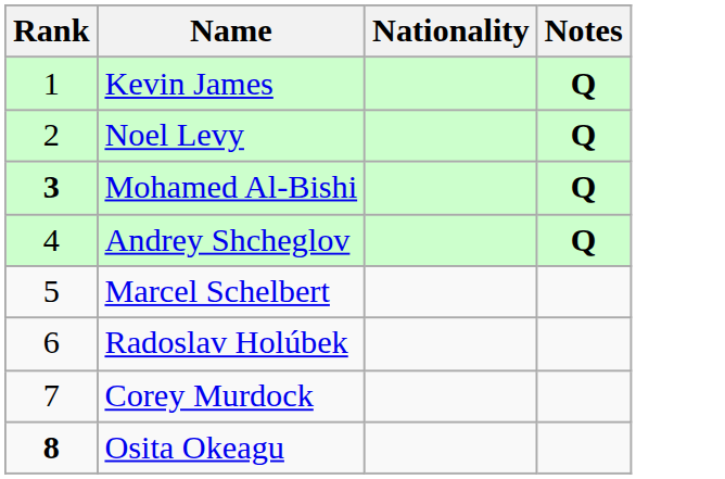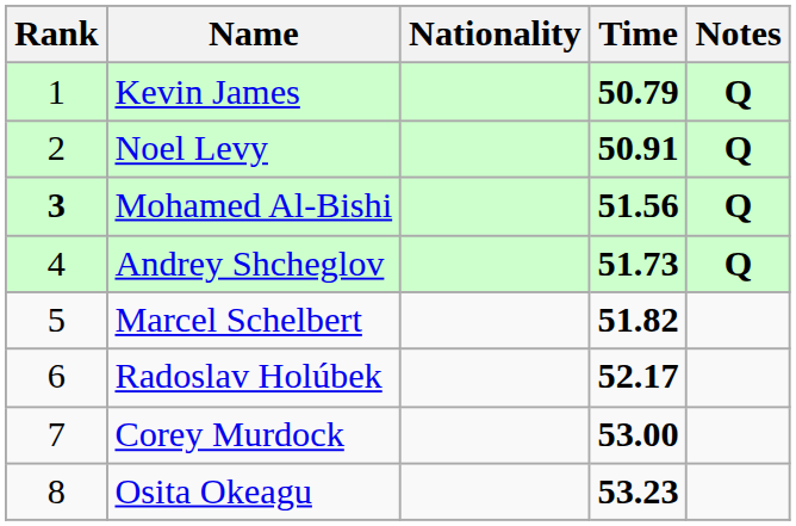+ column: Time | 50.79 | 50.91 | 51.56 | 51.73 | 51.82 | 52.17 | 53.00 | 53.23
Osita Okeagu | Rank: bold -> normal
